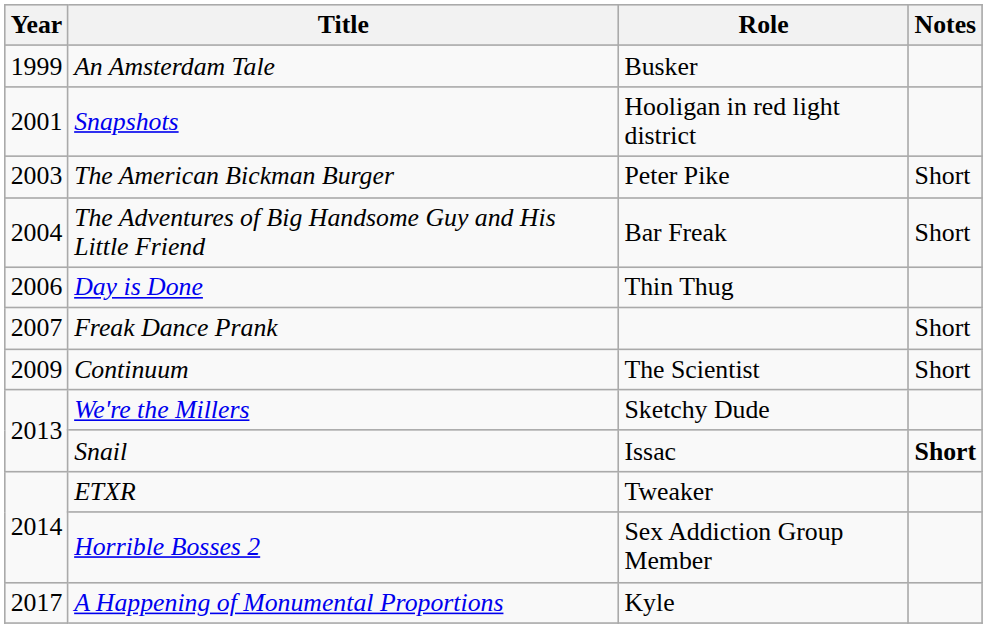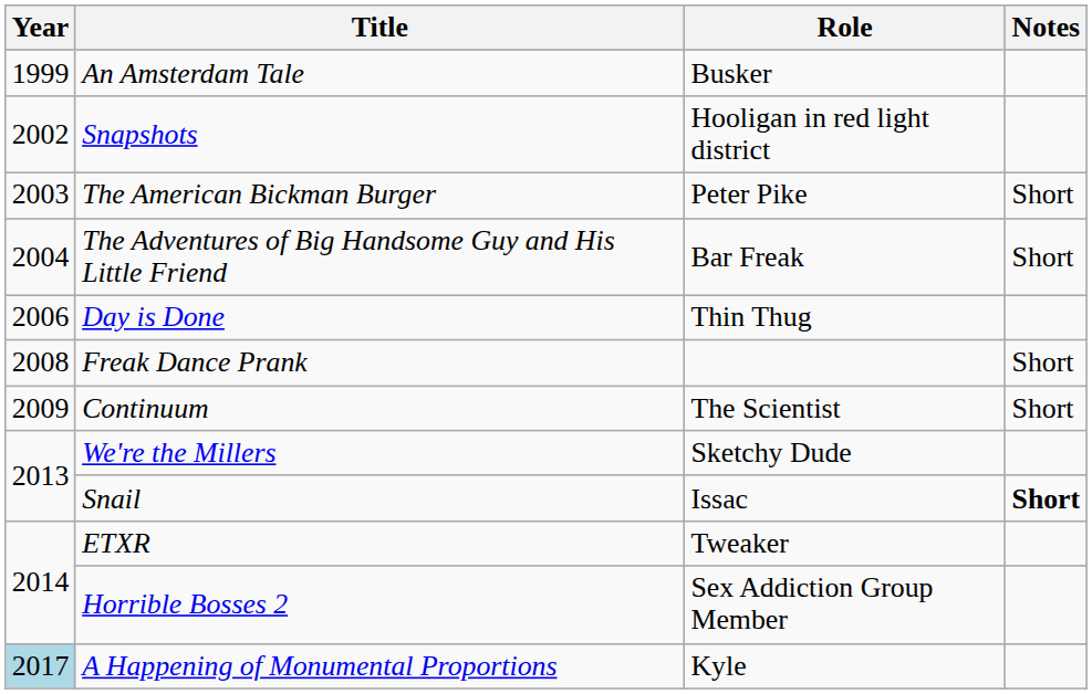Snapshots | Year: 2001 -> 2002
Freak Dance Prank | Year: 2007 -> 2008
A Happening of Monumental Proportions | Year: no background -> lightblue background
